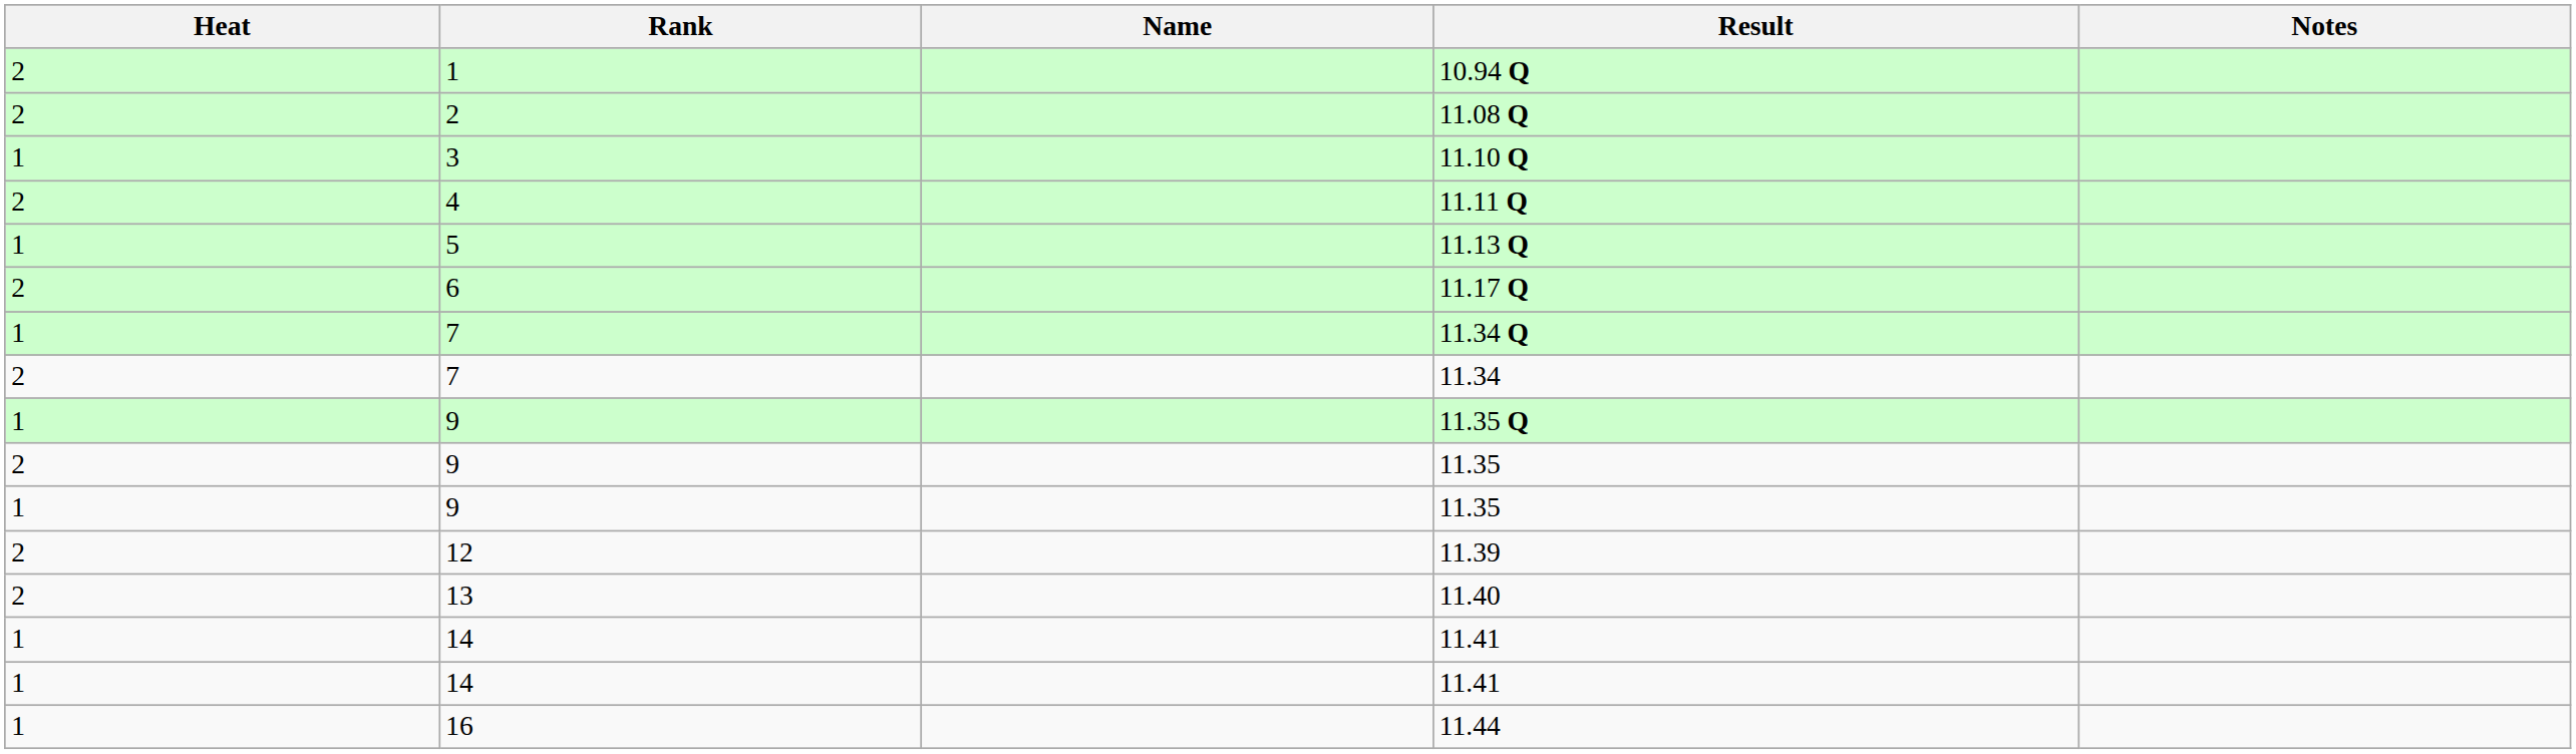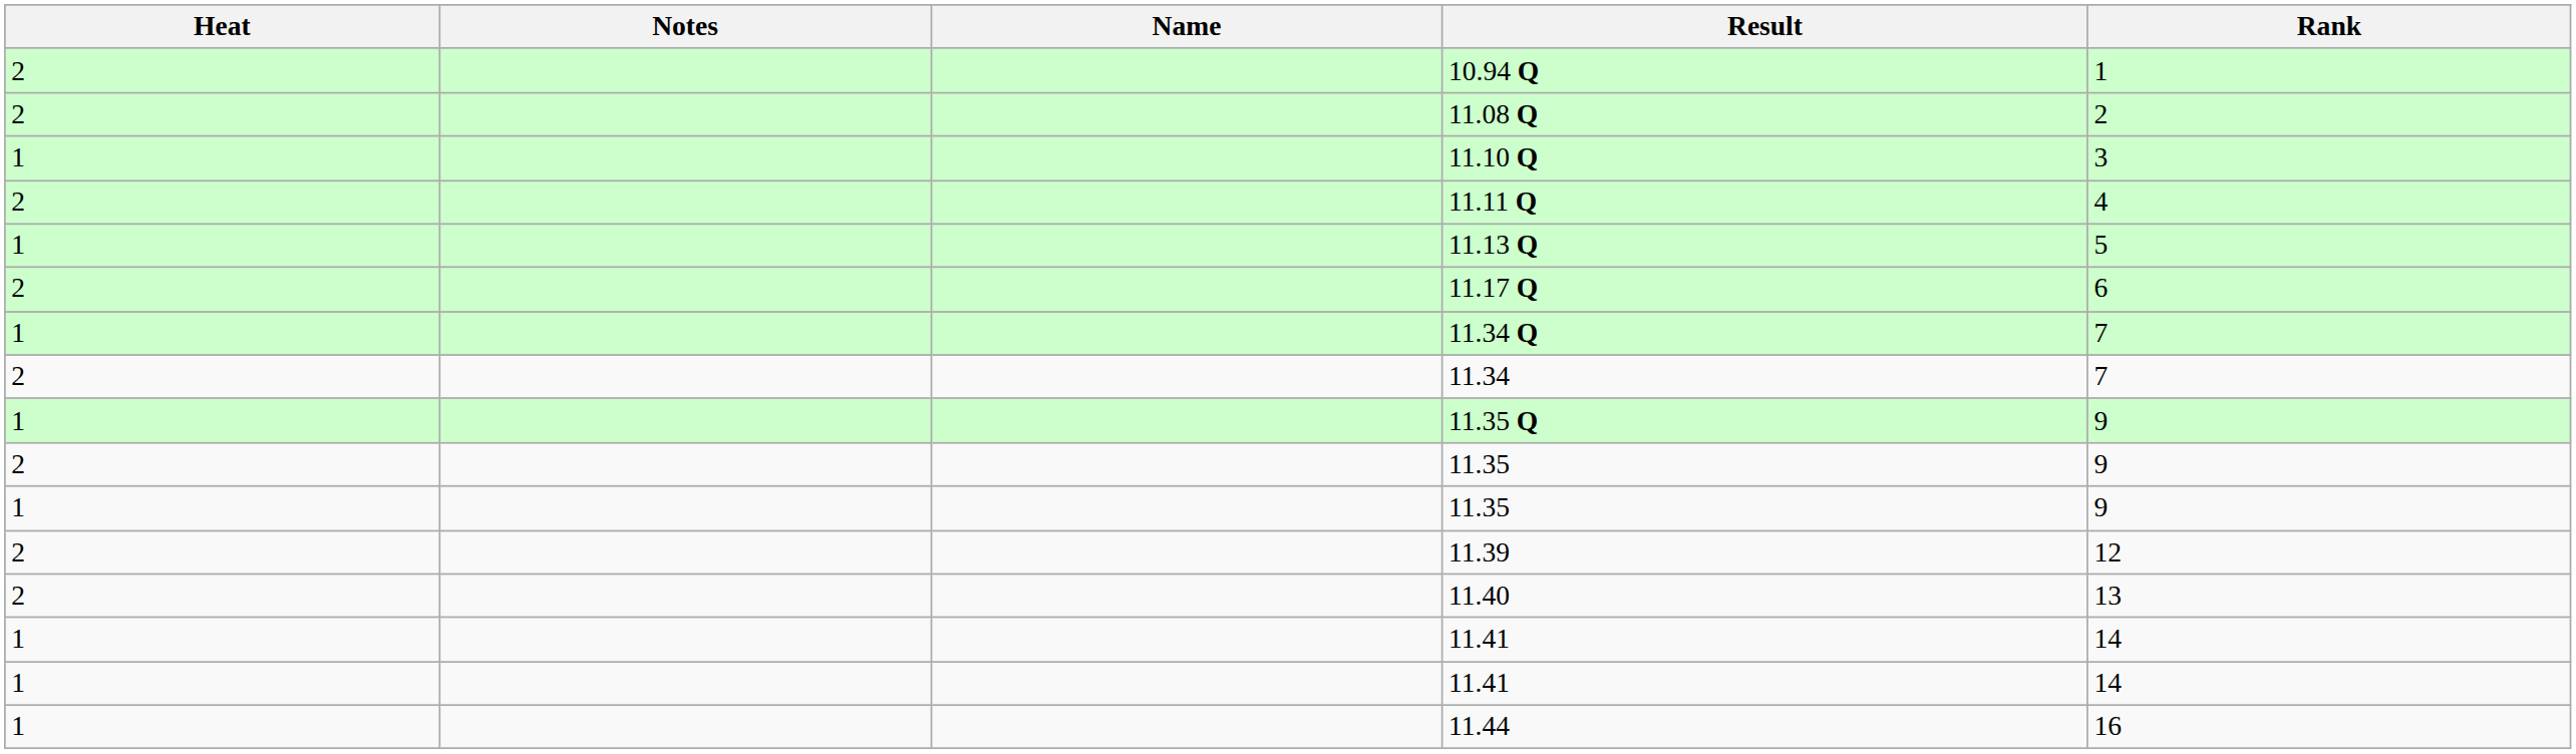columns swapped: Rank <-> Notes
